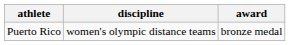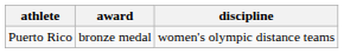columns swapped: discipline <-> award
